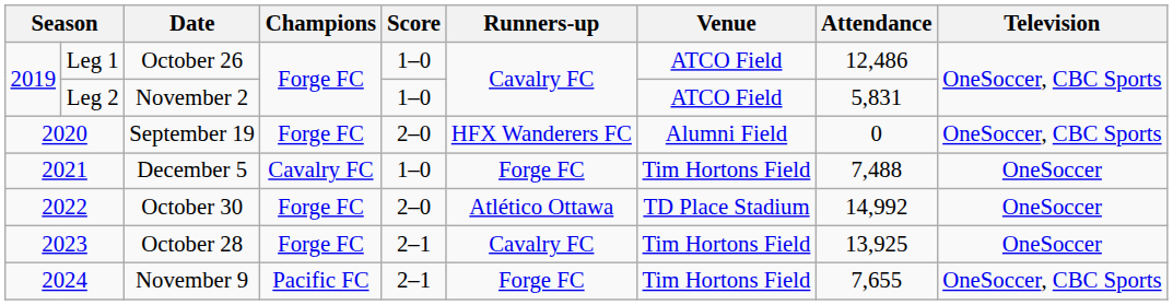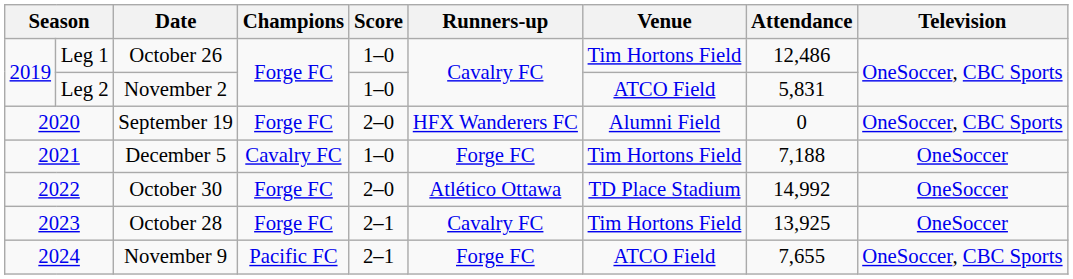October 26 | Venue: ATCO Field -> Tim Hortons Field
December 5 | Attendance: 7,488 -> 7,188
November 9 | Venue: Tim Hortons Field -> ATCO Field
